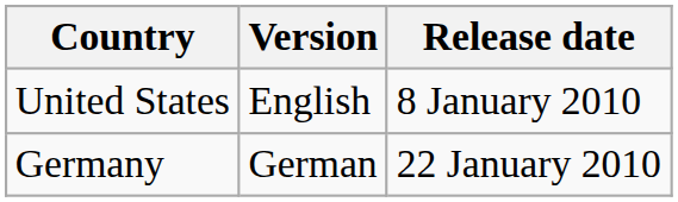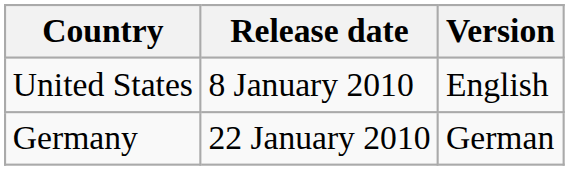columns swapped: Release date <-> Version
